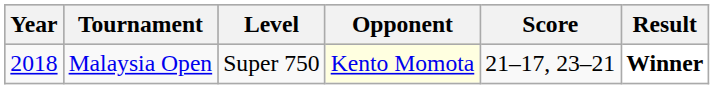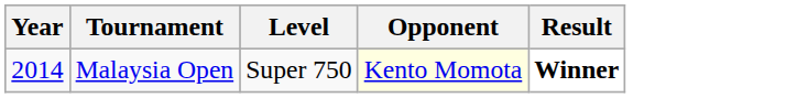- column: Score | 21–17, 23–21
Malaysia Open | Year: 2018 -> 2014
